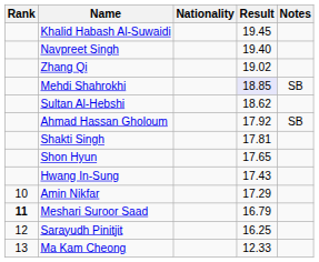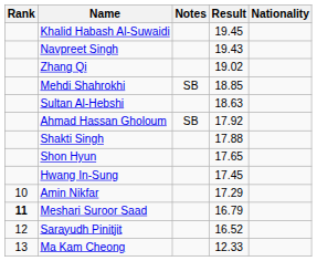columns swapped: Nationality <-> Notes
Navpreet Singh | Result: 19.40 -> 19.43
Mehdi Shahrokhi | Result: lavender background -> no background
Sultan Al-Hebshi | Result: 18.62 -> 18.63
Shakti Singh | Result: 17.81 -> 17.88
Hwang In-Sung | Result: 17.43 -> 17.45
Sarayudh Pinitjit | Result: 16.25 -> 16.52
